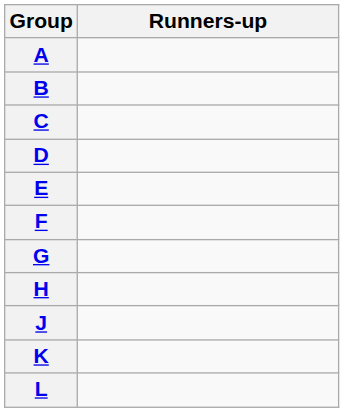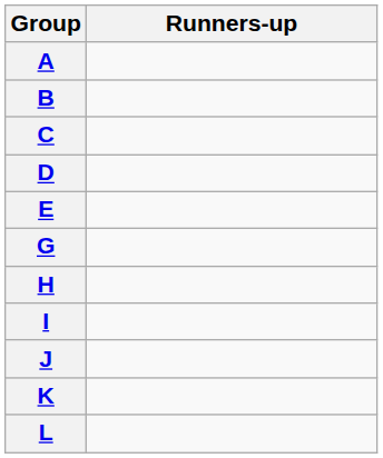- row: F
+ row: I
